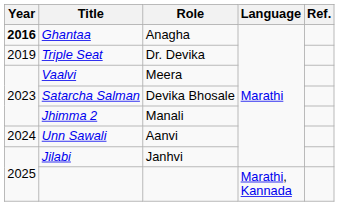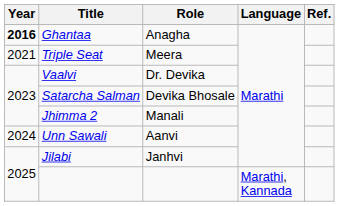Triple Seat | Year: 2019 -> 2021
Triple Seat | Role: Dr. Devika -> Meera
Vaalvi | Role: Meera -> Dr. Devika
